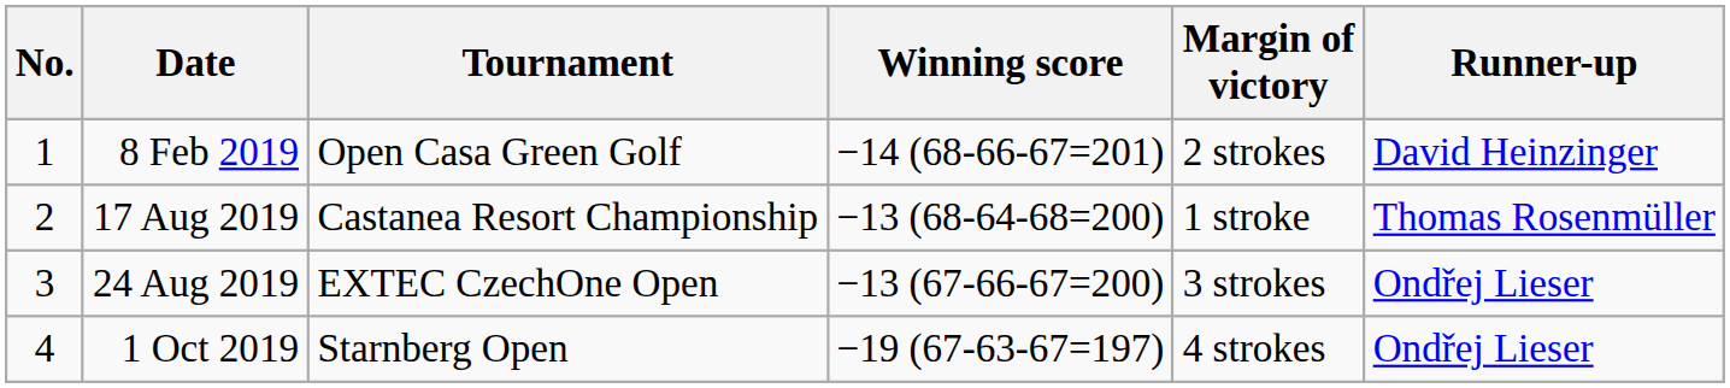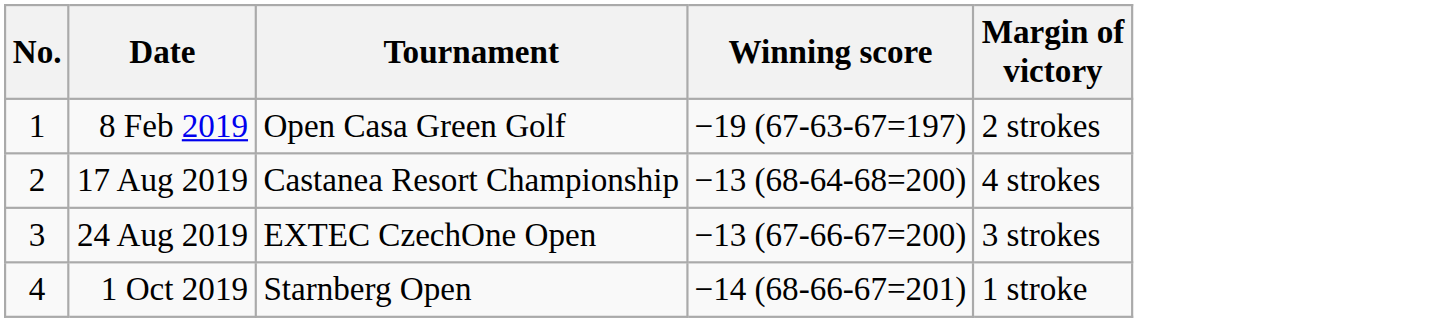- column: Runner-up | David Heinzinger | Thomas Rosenmüller | Ondřej Lieser | Ondřej Lieser
8 Feb 2019 | Winning score: −14 (68-66-67=201) -> −19 (67-63-67=197)
17 Aug 2019 | Margin of victory: 1 stroke -> 4 strokes
1 Oct 2019 | Winning score: −19 (67-63-67=197) -> −14 (68-66-67=201)
1 Oct 2019 | Margin of victory: 4 strokes -> 1 stroke
